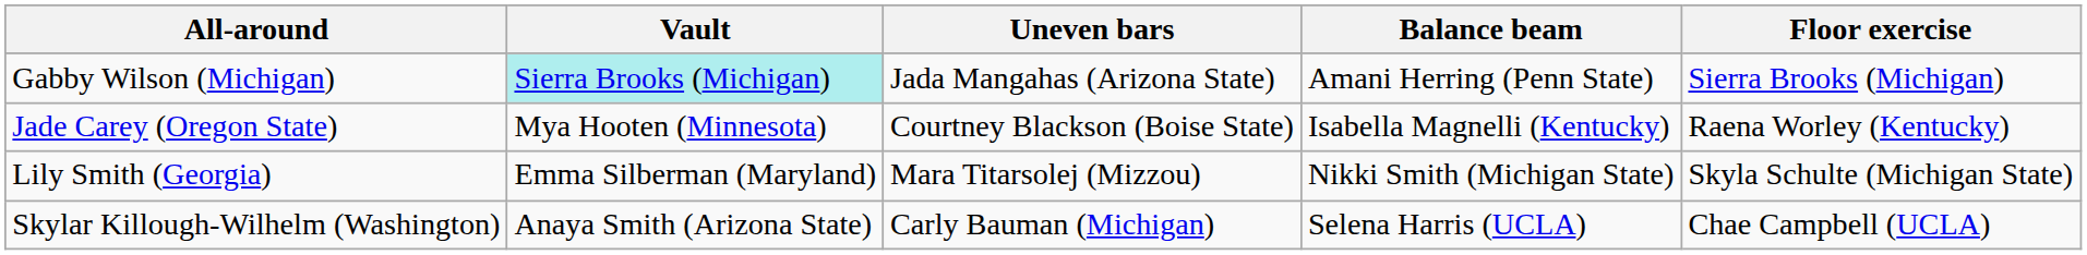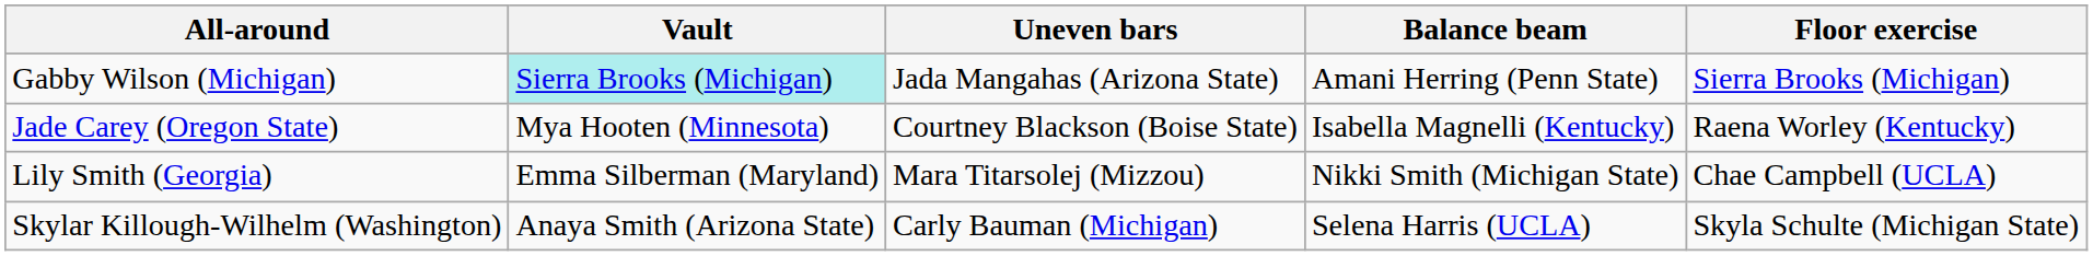Lily Smith (Georgia) | Floor exercise: Skyla Schulte (Michigan State) -> Chae Campbell (UCLA)
Skylar Killough-Wilhelm (Washington) | Floor exercise: Chae Campbell (UCLA) -> Skyla Schulte (Michigan State)
